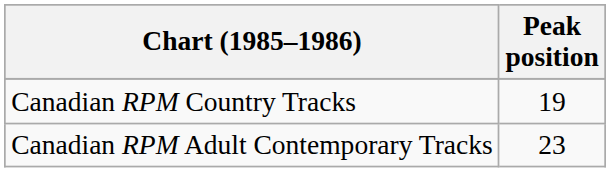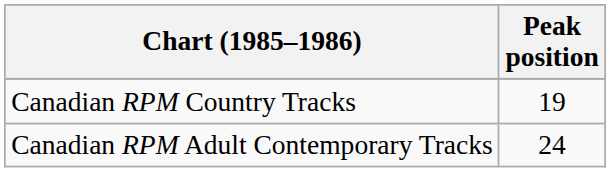Canadian RPM Adult Contemporary Tracks | Peak position: 23 -> 24
